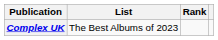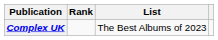columns swapped: List <-> Rank
